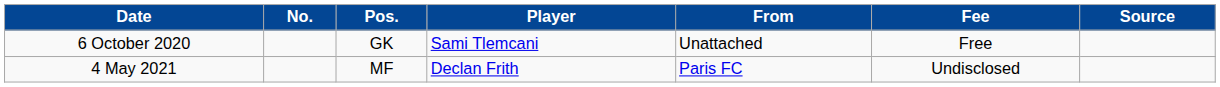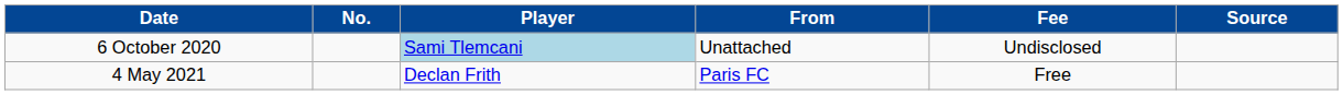- column: Pos. | GK | MF
6 October 2020 | Player: no background -> lightblue background
6 October 2020 | Fee: Free -> Undisclosed
4 May 2021 | Fee: Undisclosed -> Free
